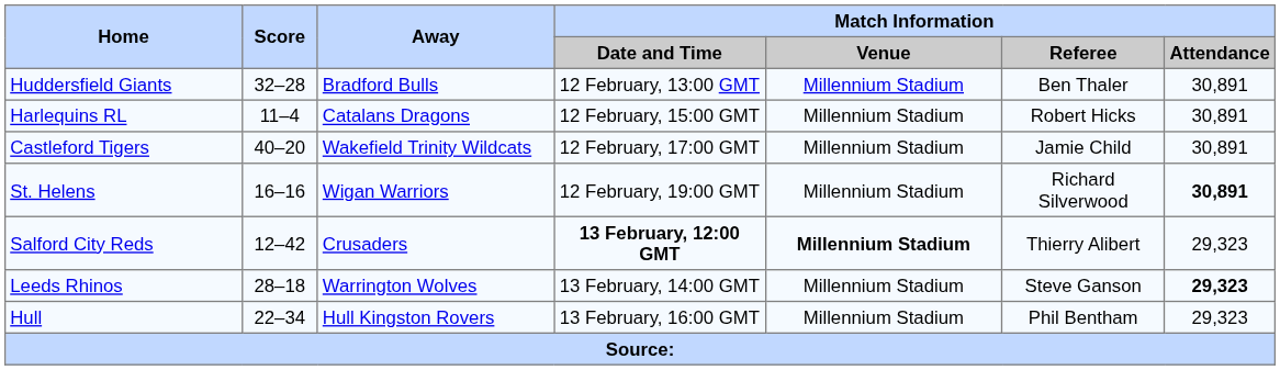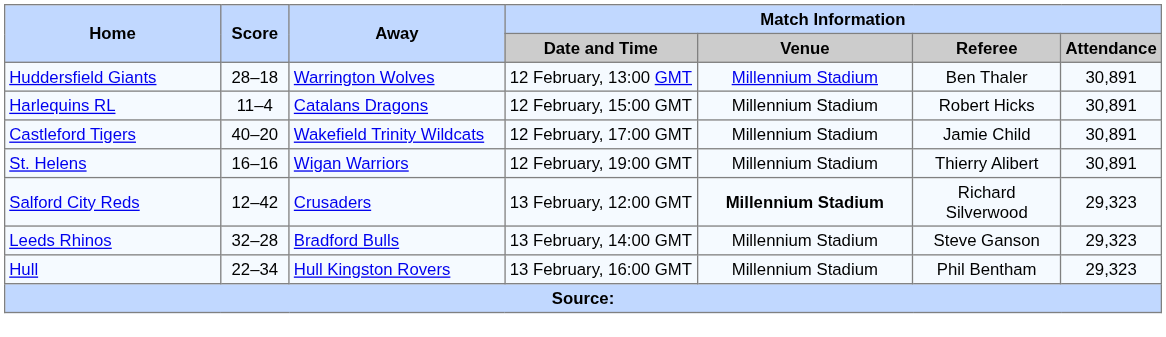Huddersfield Giants | Score: 32–28 -> 28–18
Huddersfield Giants | Away: Bradford Bulls -> Warrington Wolves
St. Helens | Match Information / Referee: Richard Silverwood -> Thierry Alibert
St. Helens | Match Information / Attendance: bold -> normal
Salford City Reds | Match Information / Date and Time: bold -> normal
Salford City Reds | Match Information / Referee: Thierry Alibert -> Richard Silverwood
Leeds Rhinos | Score: 28–18 -> 32–28
Leeds Rhinos | Away: Warrington Wolves -> Bradford Bulls
Leeds Rhinos | Match Information / Attendance: bold -> normal
